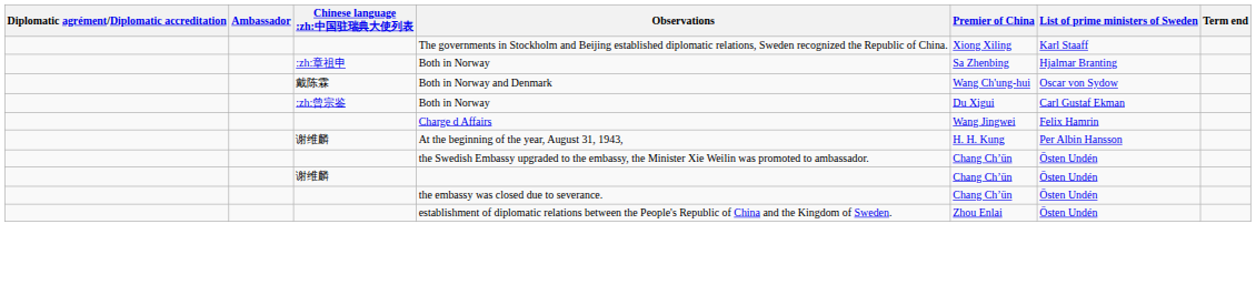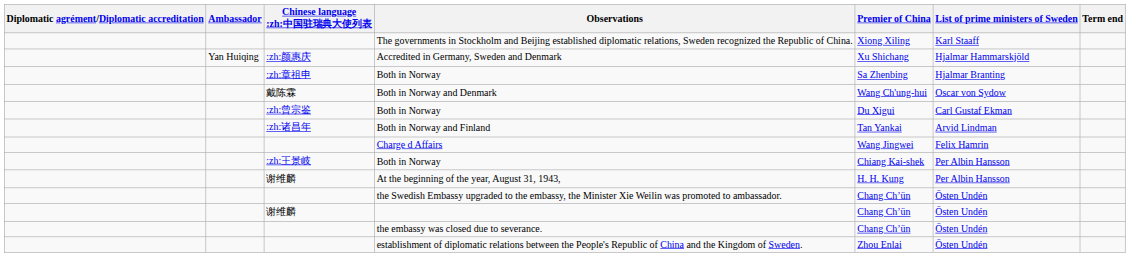+ row: Yan Huiqing | :zh:颜惠庆 | Accredited in Germany, Sweden and Denmark | Xu Shichang | Hjalmar Hammarskjöld
+ row: :zh:诸昌年 | Both in Norway and Finland | Tan Yankai | Arvid Lindman
+ row: :zh:王景岐 | Both in Norway | Chiang Kai-shek | Per Albin Hansson
